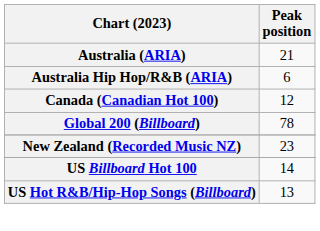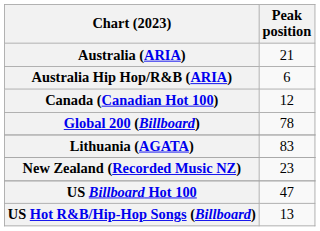+ row: Lithuania (AGATA) | 83
US Billboard Hot 100 | Peak position: 14 -> 47
